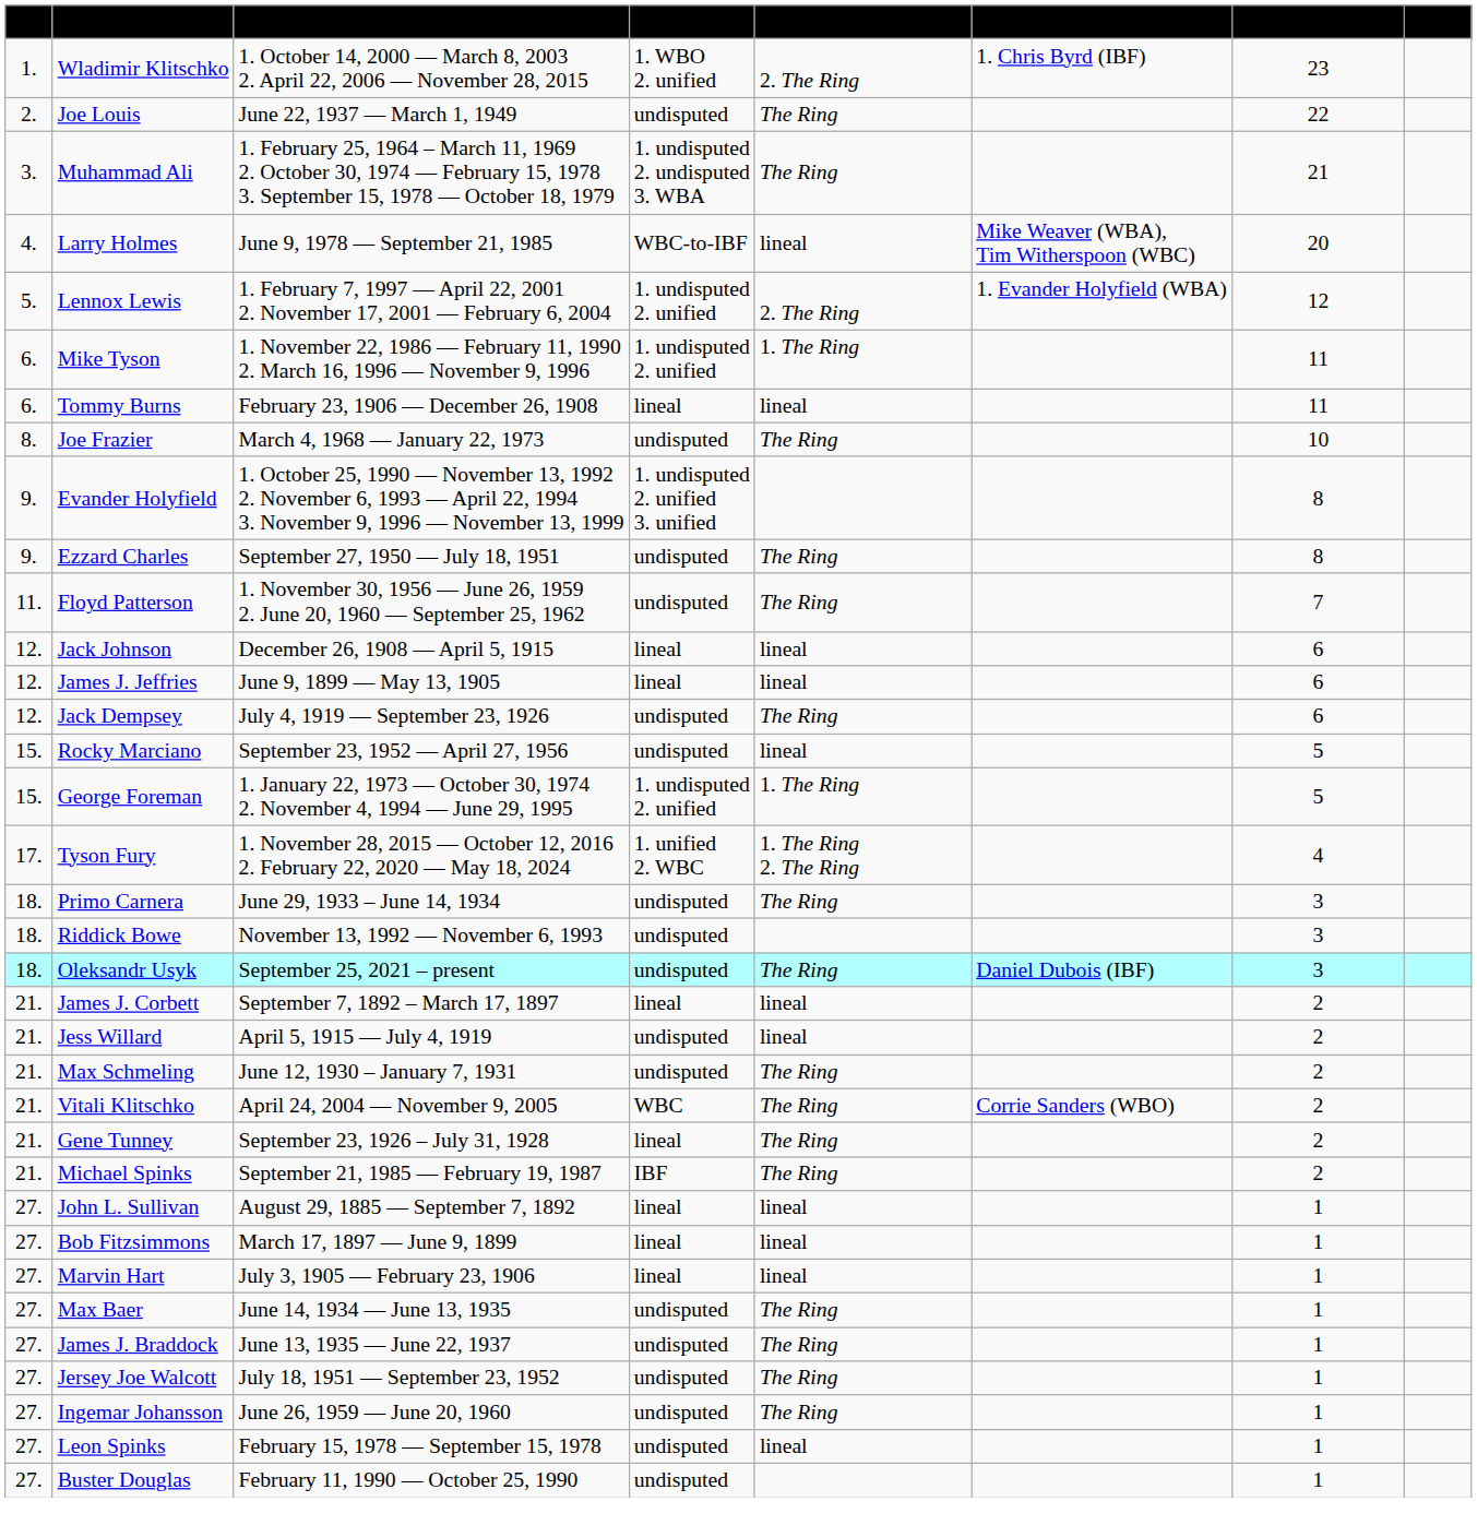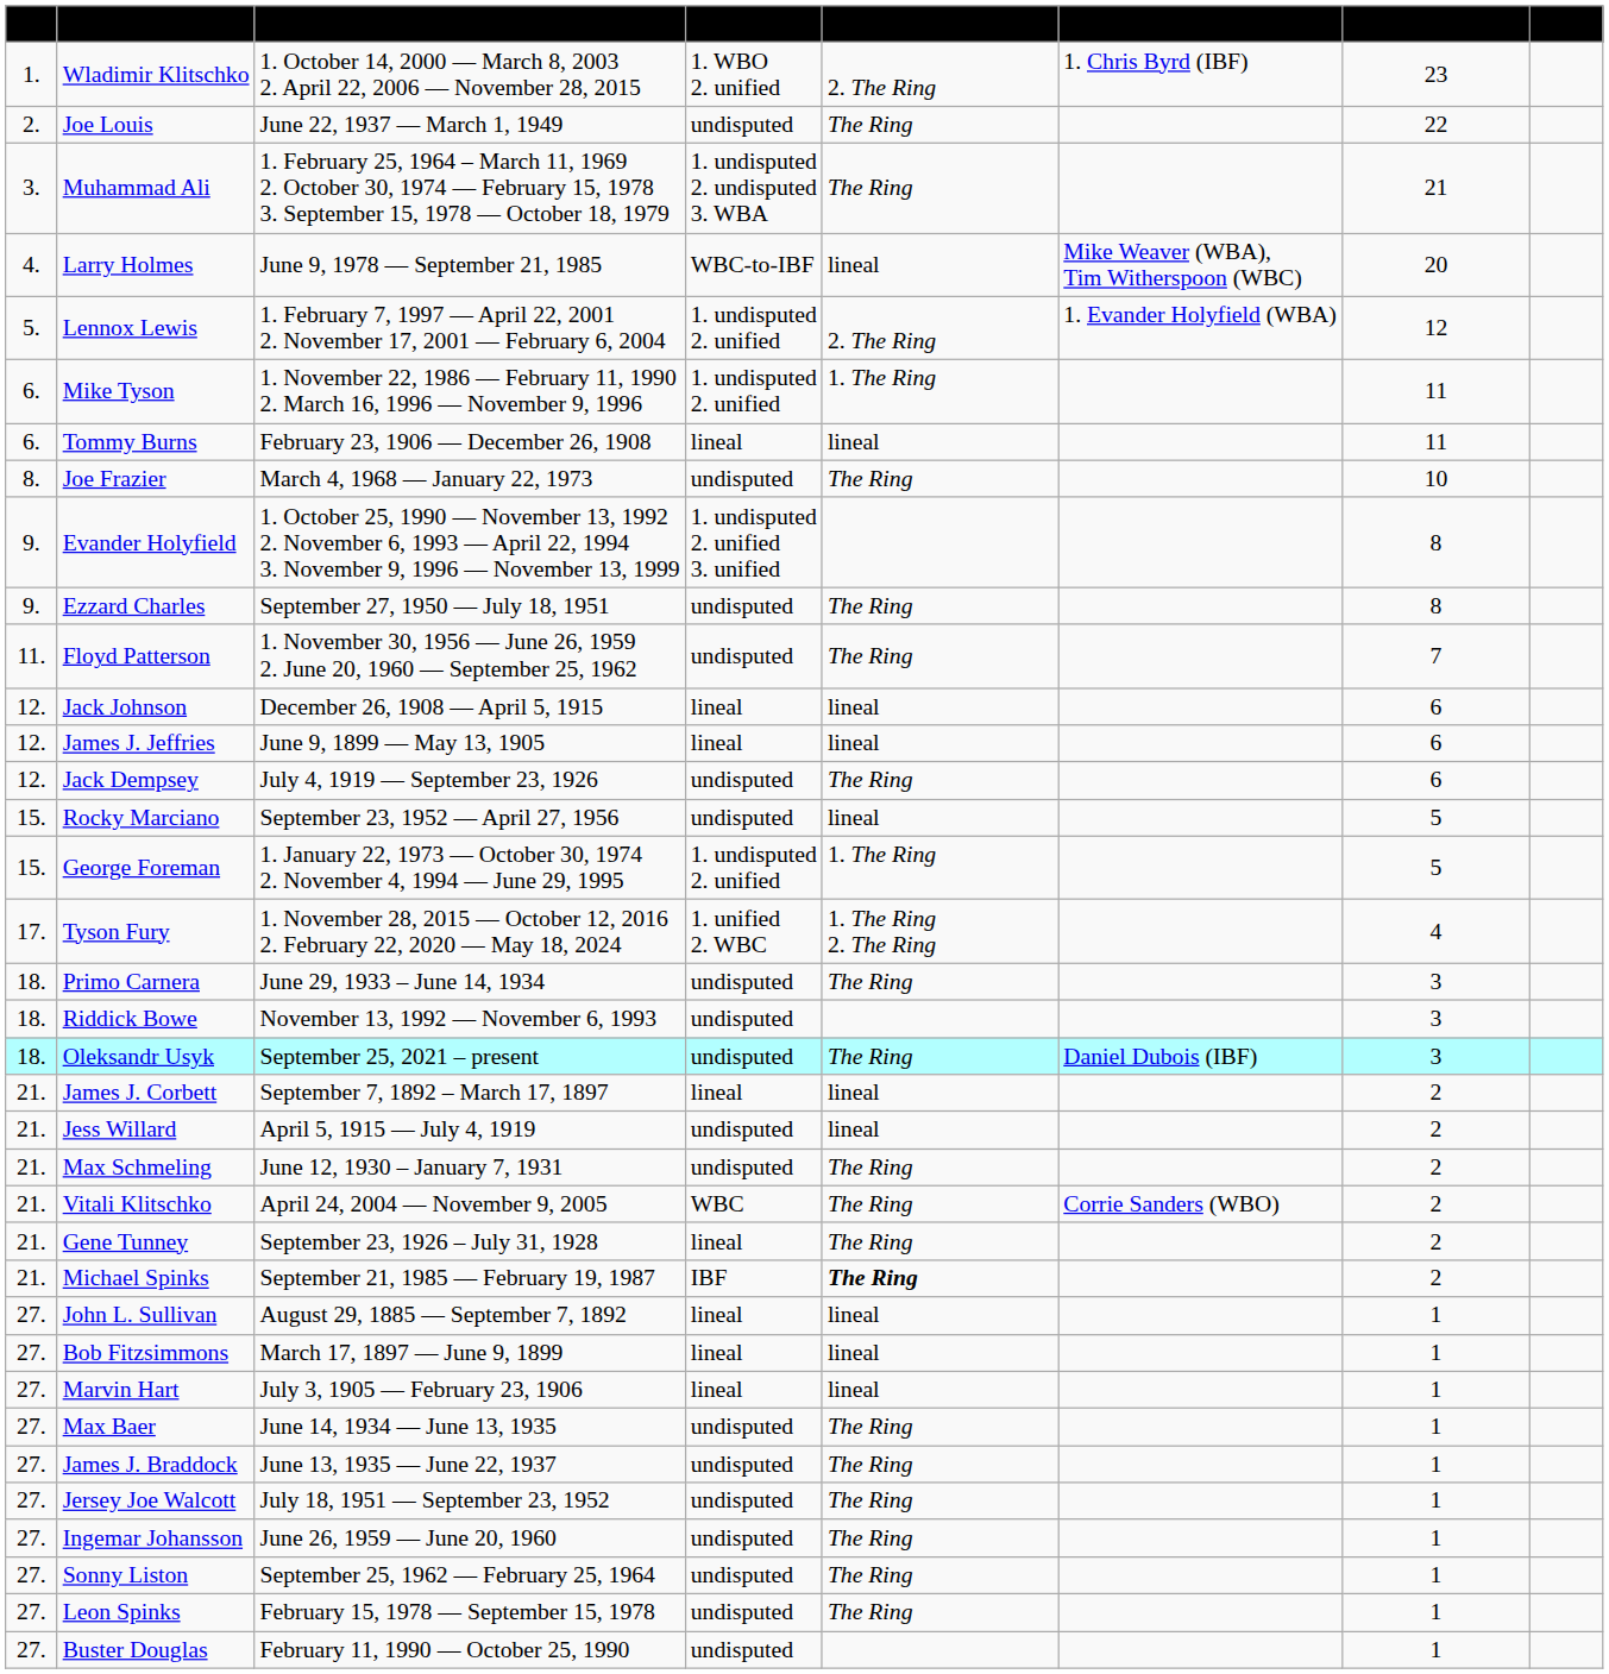Michael Spinks | Additional recognition: normal -> bold
+ row: 27. | Sonny Liston | September 25, 1962 — February 25, 1964 | undisputed | The Ring | 1
Leon Spinks | Additional recognition: lineal -> The Ring
